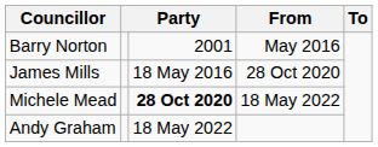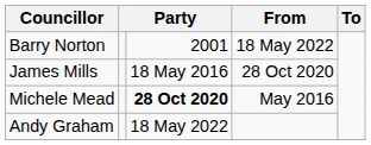Barry Norton | From: May 2016 -> 18 May 2022
Michele Mead | From: 18 May 2022 -> May 2016
